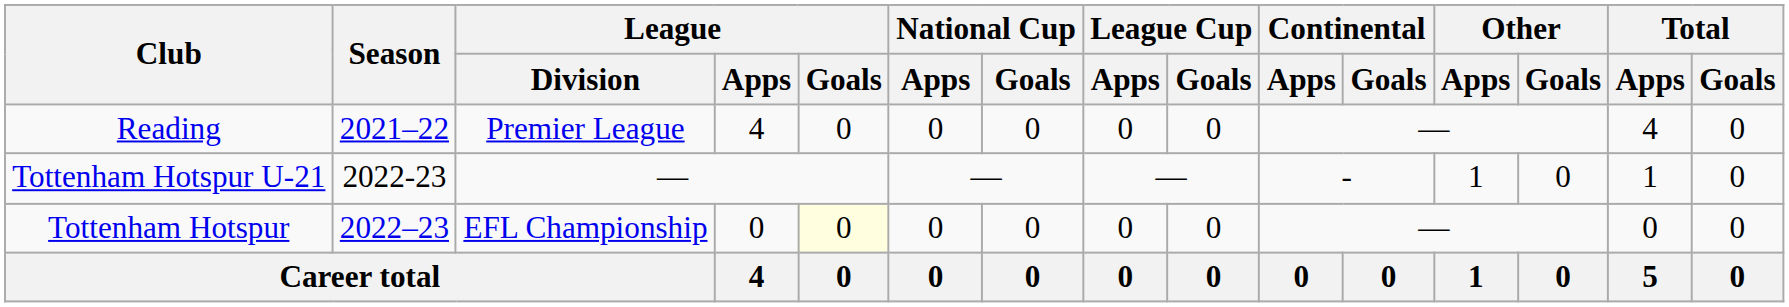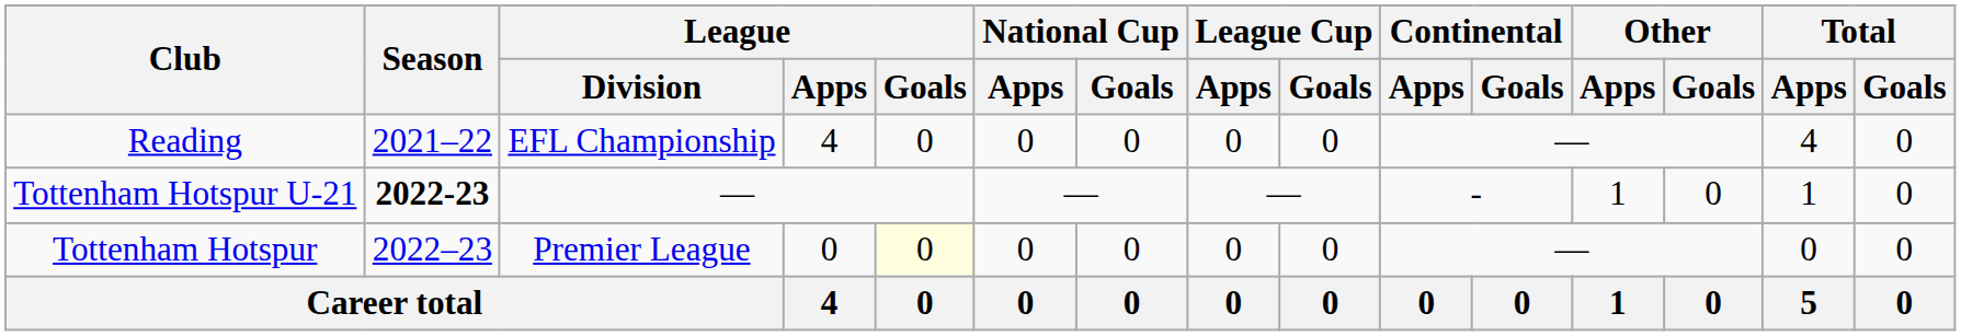Reading | League / Division: Premier League -> EFL Championship
Tottenham Hotspur U-21 | Season: normal -> bold
Tottenham Hotspur | League / Division: EFL Championship -> Premier League
